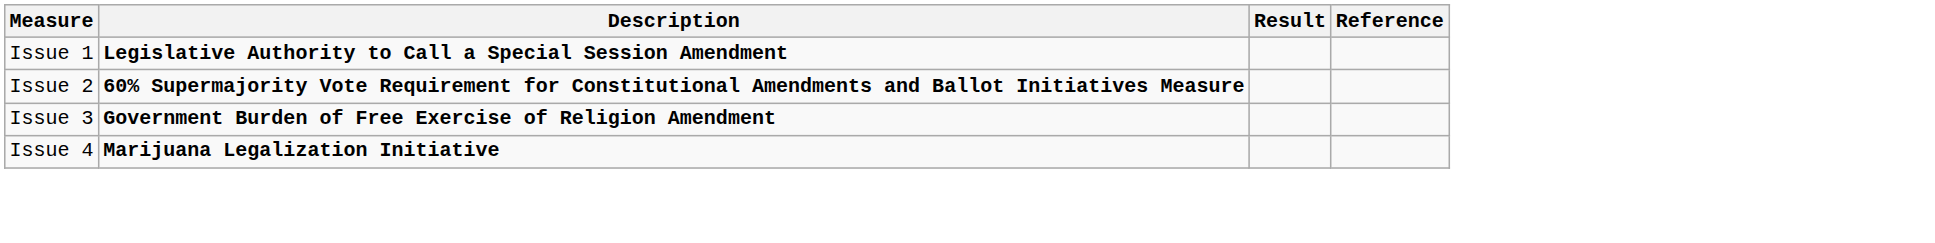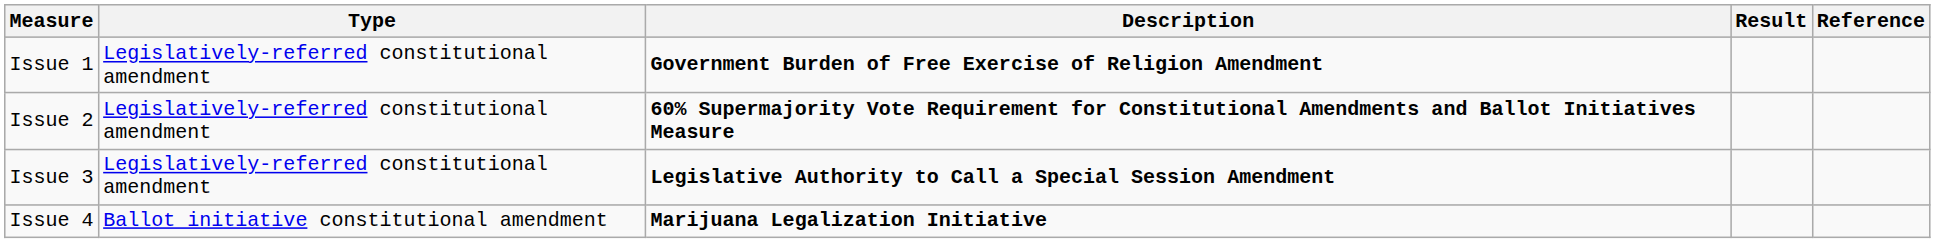+ column: Type | Legislatively-referred constitutional amendment | Legislatively-referred constitutional amendment | Legislatively-referred constitutional amendment | Ballot initiative constitutional amendment
Issue 1 | Description: Legislative Authority to Call a Special Session Amendment -> Government Burden of Free Exercise of Religion Amendment
Issue 3 | Description: Government Burden of Free Exercise of Religion Amendment -> Legislative Authority to Call a Special Session Amendment
